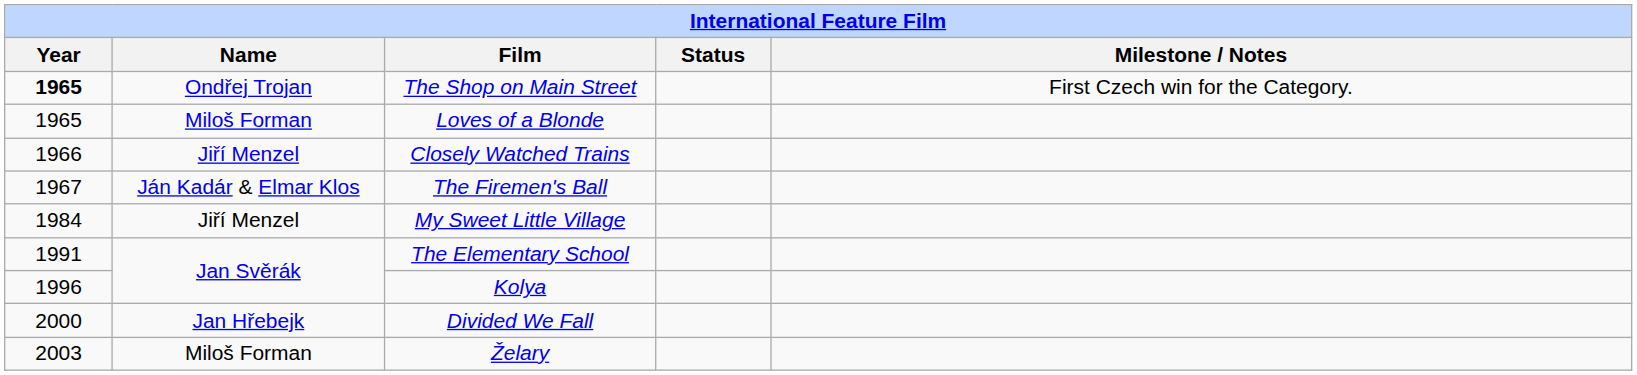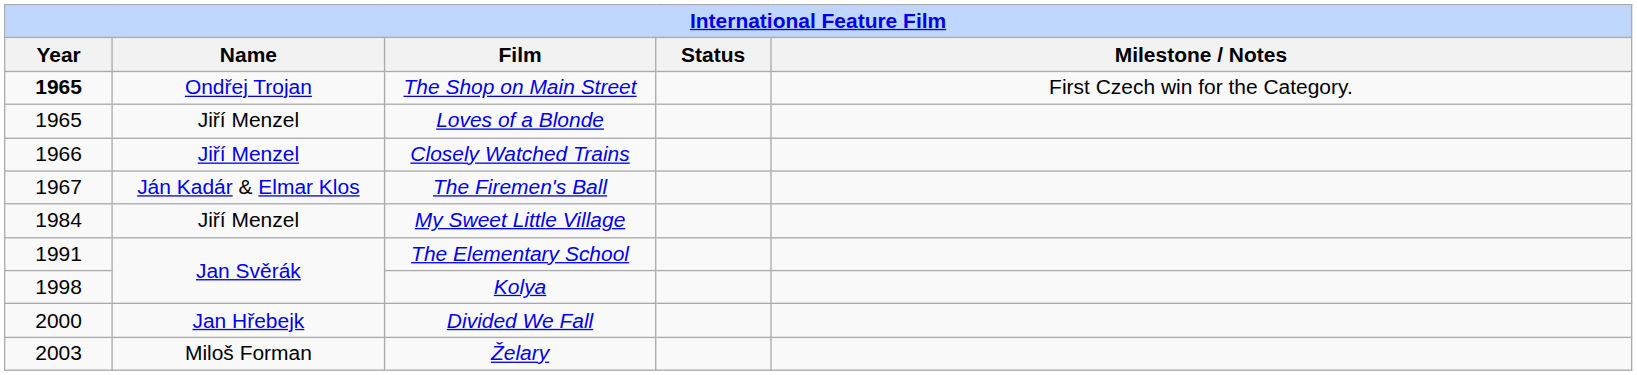Loves of a Blonde | Name: Miloš Forman -> Jiří Menzel
Kolya | Year: 1996 -> 1998
